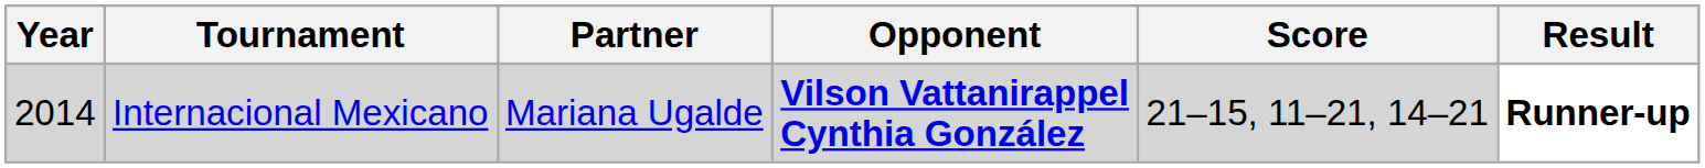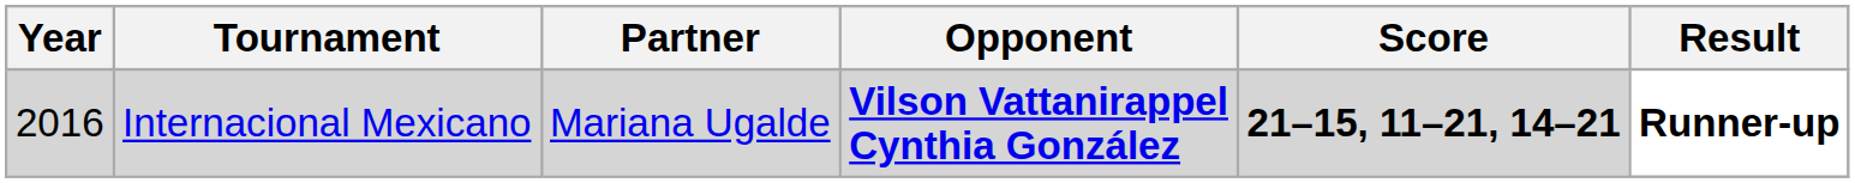Internacional Mexicano | Year: 2014 -> 2016
Internacional Mexicano | Score: normal -> bold
